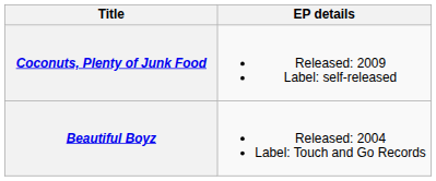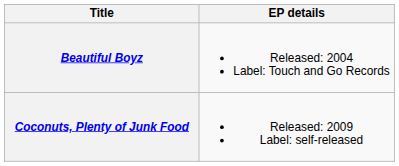rows swapped: Beautiful Boyz <-> Coconuts, Plenty of Junk Food
